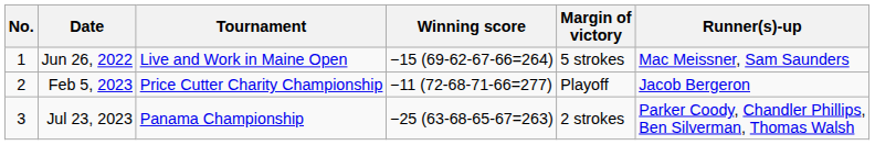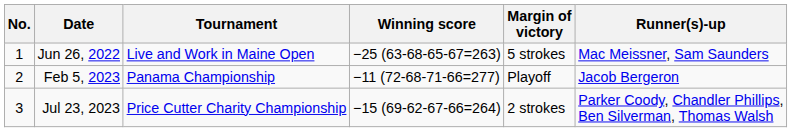Jun 26, 2022 | Winning score: −15 (69-62-67-66=264) -> −25 (63-68-65-67=263)
Feb 5, 2023 | Tournament: Price Cutter Charity Championship -> Panama Championship
Jul 23, 2023 | Tournament: Panama Championship -> Price Cutter Charity Championship
Jul 23, 2023 | Winning score: −25 (63-68-65-67=263) -> −15 (69-62-67-66=264)
